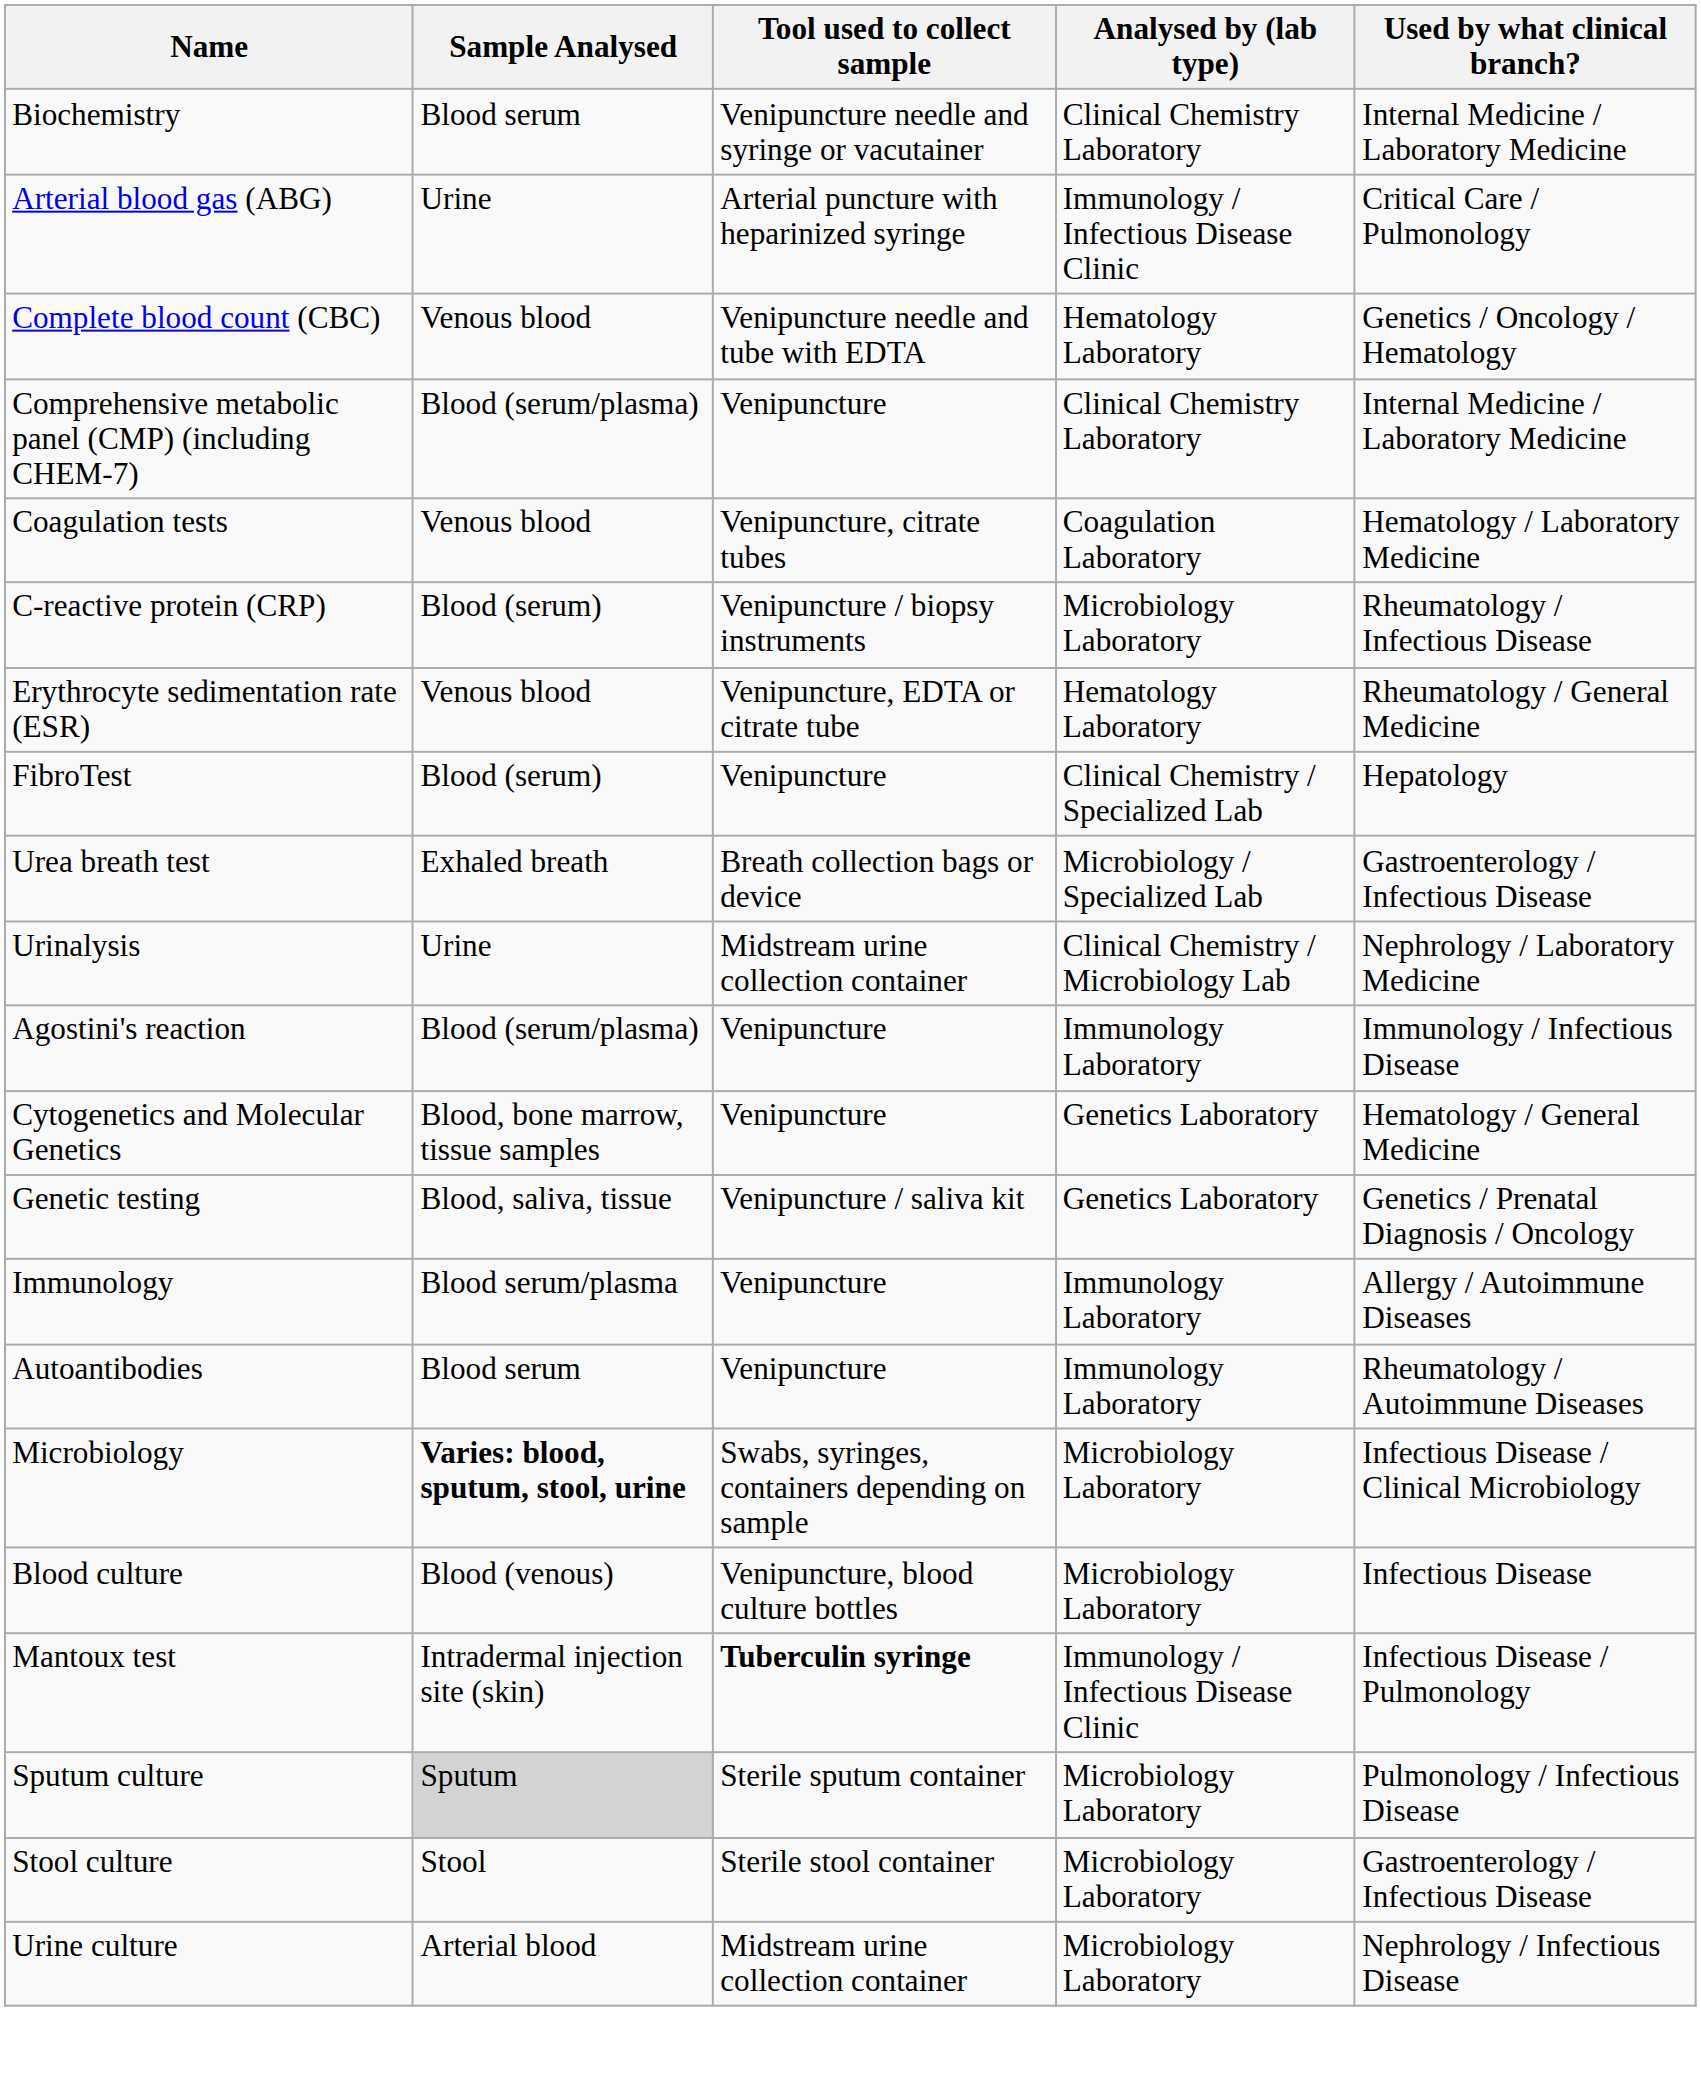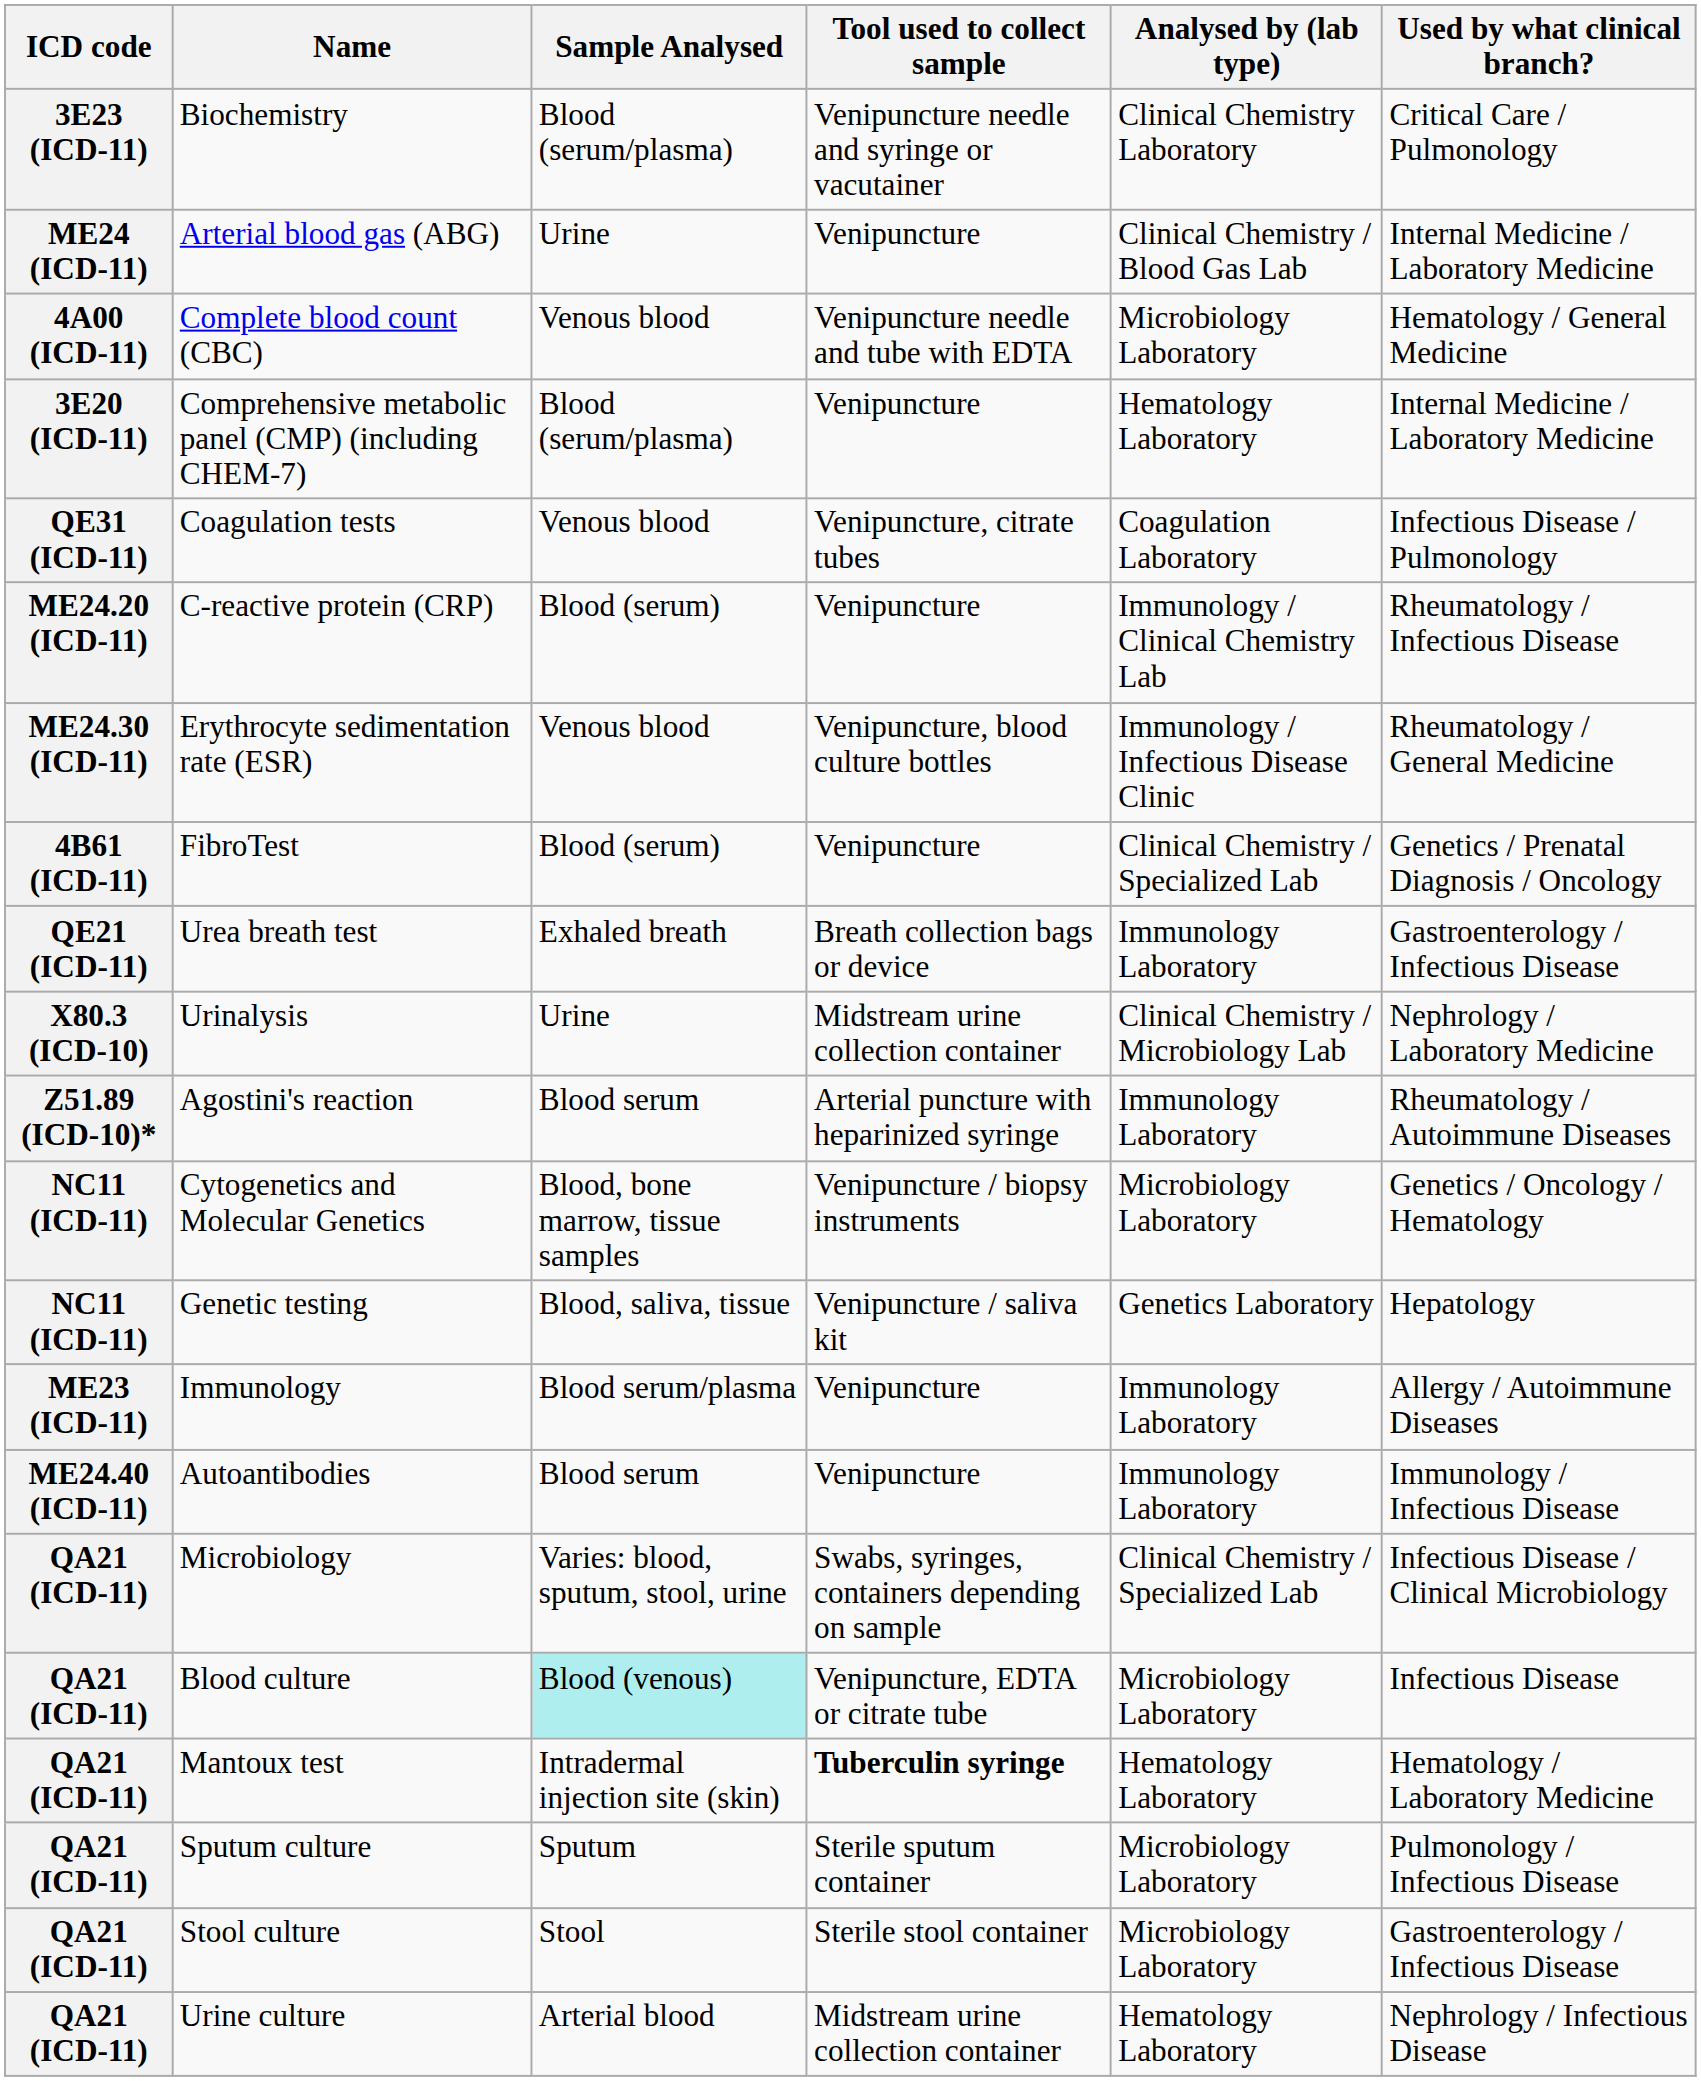+ column: ICD code | 3E23 (ICD-11) | ME24 (ICD-11) | 4A00 (ICD-11) | 3E20 (ICD-11) | QE31 (ICD-11) | ME24.20 (ICD-11) | ME24.30 (ICD-11) | 4B61 (ICD-11) | QE21 (ICD-11) | X80.3 (ICD-10) | Z51.89 (ICD-10)* | NC11 (ICD-11) | NC11 (ICD-11) | ME23 (ICD-11) | ME24.40 (ICD-11) | QA21 (ICD-11) | QA21 (ICD-11) | QA21 (ICD-11) | QA21 (ICD-11) | QA21 (ICD-11) | QA21 (ICD-11)
Biochemistry | Sample Analysed: Blood serum -> Blood (serum/plasma)
Biochemistry | Used by what clinical branch?: Internal Medicine / Laboratory Medicine -> Critical Care / Pulmonology
Arterial blood gas (ABG) | Tool used to collect sample: Arterial puncture with heparinized syringe -> Venipuncture
Arterial blood gas (ABG) | Analysed by (lab type): Immunology / Infectious Disease Clinic -> Clinical Chemistry / Blood Gas Lab
Arterial blood gas (ABG) | Used by what clinical branch?: Critical Care / Pulmonology -> Internal Medicine / Laboratory Medicine
Complete blood count (CBC) | Analysed by (lab type): Hematology Laboratory -> Microbiology Laboratory
Complete blood count (CBC) | Used by what clinical branch?: Genetics / Oncology / Hematology -> Hematology / General Medicine
Comprehensive metabolic panel (CMP) (including CHEM-7) | Analysed by (lab type): Clinical Chemistry Laboratory -> Hematology Laboratory
Coagulation tests | Used by what clinical branch?: Hematology / Laboratory Medicine -> Infectious Disease / Pulmonology
C-reactive protein (CRP) | Tool used to collect sample: Venipuncture / biopsy instruments -> Venipuncture
C-reactive protein (CRP) | Analysed by (lab type): Microbiology Laboratory -> Immunology / Clinical Chemistry Lab
Erythrocyte sedimentation rate (ESR) | Tool used to collect sample: Venipuncture, EDTA or citrate tube -> Venipuncture, blood culture bottles
Erythrocyte sedimentation rate (ESR) | Analysed by (lab type): Hematology Laboratory -> Immunology / Infectious Disease Clinic
FibroTest | Used by what clinical branch?: Hepatology -> Genetics / Prenatal Diagnosis / Oncology
Urea breath test | Analysed by (lab type): Microbiology / Specialized Lab -> Immunology Laboratory
Agostini's reaction | Sample Analysed: Blood (serum/plasma) -> Blood serum
Agostini's reaction | Tool used to collect sample: Venipuncture -> Arterial puncture with heparinized syringe
Agostini's reaction | Used by what clinical branch?: Immunology / Infectious Disease -> Rheumatology / Autoimmune Diseases
Cytogenetics and Molecular Genetics | Tool used to collect sample: Venipuncture -> Venipuncture / biopsy instruments
Cytogenetics and Molecular Genetics | Analysed by (lab type): Genetics Laboratory -> Microbiology Laboratory
Cytogenetics and Molecular Genetics | Used by what clinical branch?: Hematology / General Medicine -> Genetics / Oncology / Hematology
Genetic testing | Used by what clinical branch?: Genetics / Prenatal Diagnosis / Oncology -> Hepatology
Autoantibodies | Used by what clinical branch?: Rheumatology / Autoimmune Diseases -> Immunology / Infectious Disease
Microbiology | Sample Analysed: bold -> normal
Microbiology | Analysed by (lab type): Microbiology Laboratory -> Clinical Chemistry / Specialized Lab
Blood culture | Sample Analysed: no background -> paleturquoise background
Blood culture | Tool used to collect sample: Venipuncture, blood culture bottles -> Venipuncture, EDTA or citrate tube
Mantoux test | Analysed by (lab type): Immunology / Infectious Disease Clinic -> Hematology Laboratory
Mantoux test | Used by what clinical branch?: Infectious Disease / Pulmonology -> Hematology / Laboratory Medicine
Sputum culture | Sample Analysed: lightgrey background -> no background
Urine culture | Analysed by (lab type): Microbiology Laboratory -> Hematology Laboratory
